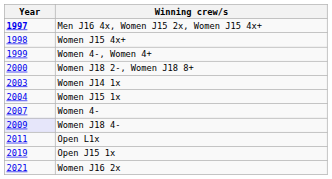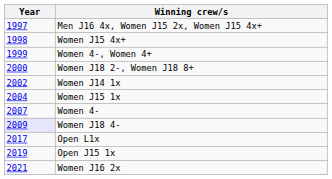Men J16 4x, Women J15 2x, Women J15 4x+ | Year: bold -> normal
Women J14 1x | Year: 2003 -> 2002
Open L1x | Year: 2011 -> 2017
